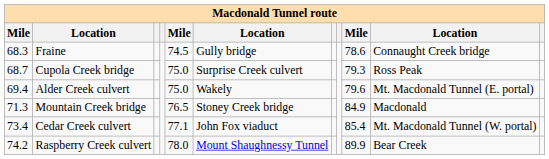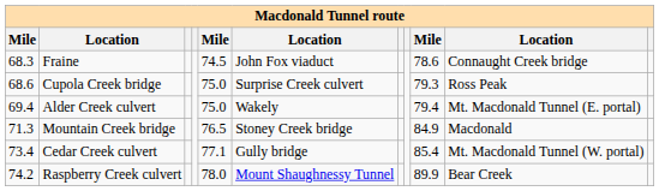Fraine | column 6: Gully bridge -> John Fox viaduct
Cupola Creek bridge | column 1: 68.7 -> 68.6
Alder Creek culvert | column 9: 79.6 -> 79.4
Cedar Creek culvert | column 6: John Fox viaduct -> Gully bridge
